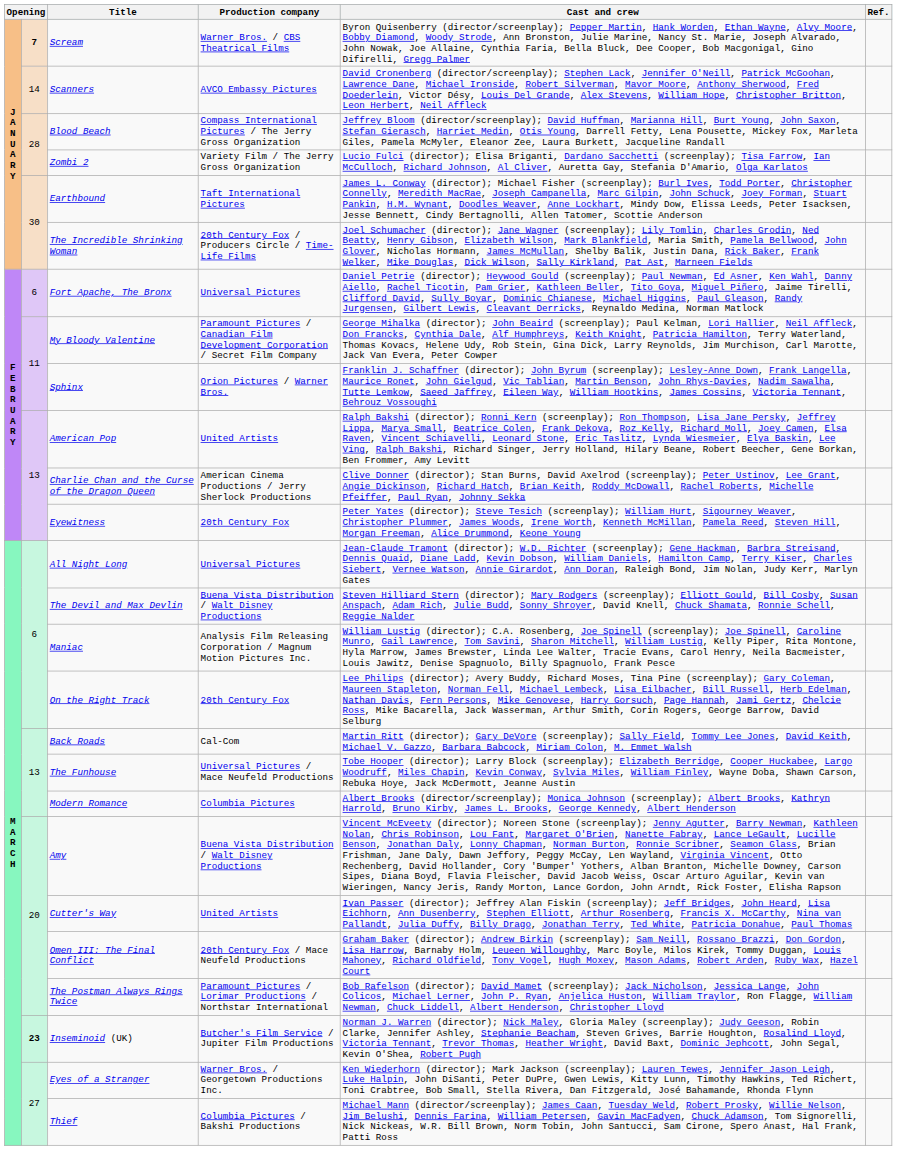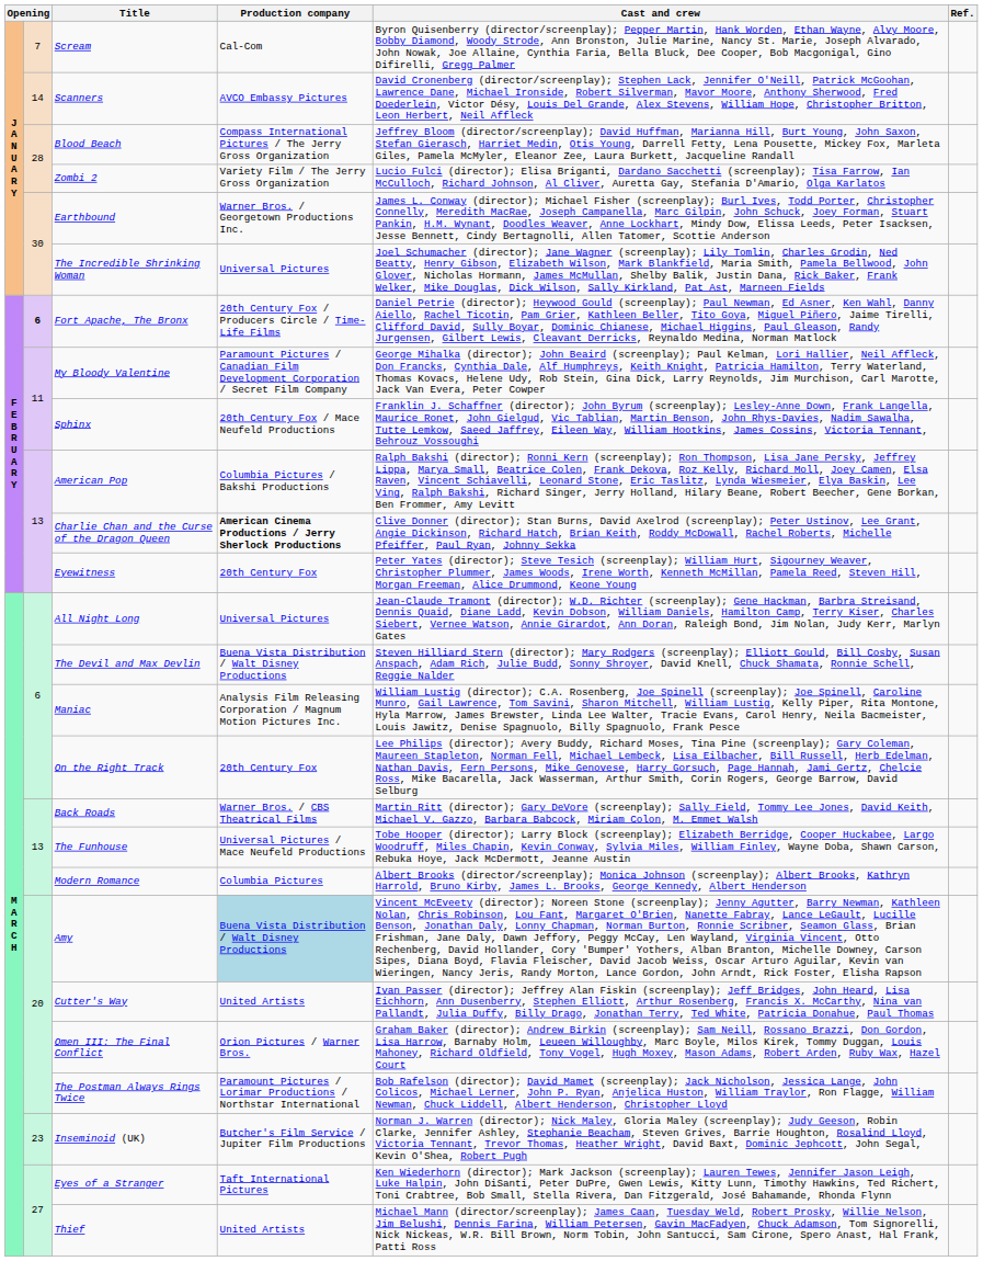Scream | column 2: bold -> normal
Scream | Production company: Warner Bros. / CBS Theatrical Films -> Cal-Com
Earthbound | Production company: Taft International Pictures -> Warner Bros. / Georgetown Productions Inc.
The Incredible Shrinking Woman | Production company: 20th Century Fox / Producers Circle / Time-Life Films -> Universal Pictures
Fort Apache, The Bronx | column 2: normal -> bold
Fort Apache, The Bronx | Production company: Universal Pictures -> 20th Century Fox / Producers Circle / Time-Life Films
Sphinx | Production company: Orion Pictures / Warner Bros. -> 20th Century Fox / Mace Neufeld Productions
American Pop | Production company: United Artists -> Columbia Pictures / Bakshi Productions
Charlie Chan and the Curse of the Dragon Queen | Production company: normal -> bold
Back Roads | Production company: Cal-Com -> Warner Bros. / CBS Theatrical Films
Amy | Production company: no background -> lightblue background
Omen III: The Final Conflict | Production company: 20th Century Fox / Mace Neufeld Productions -> Orion Pictures / Warner Bros.
Inseminoid (UK) | column 2: bold -> normal
Eyes of a Stranger | Production company: Warner Bros. / Georgetown Productions Inc. -> Taft International Pictures
Thief | Production company: Columbia Pictures / Bakshi Productions -> United Artists
